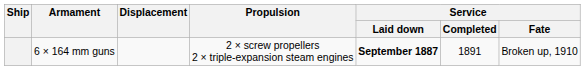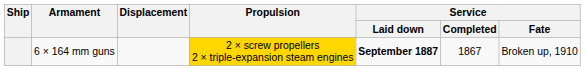6 × 164 mm guns | Propulsion: no background -> gold background
6 × 164 mm guns | Service / Completed: 1891 -> 1867
